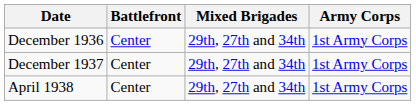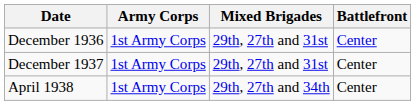columns swapped: Army Corps <-> Battlefront
December 1936 | Mixed Brigades: 29th, 27th and 34th -> 29th, 27th and 31st
December 1937 | Mixed Brigades: 29th, 27th and 34th -> 29th, 27th and 31st
